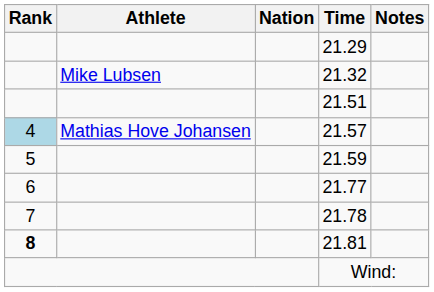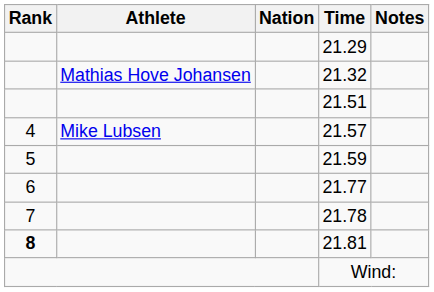21.32 | Athlete: Mike Lubsen -> Mathias Hove Johansen
21.57 | Rank: lightblue background -> no background
21.57 | Athlete: Mathias Hove Johansen -> Mike Lubsen
